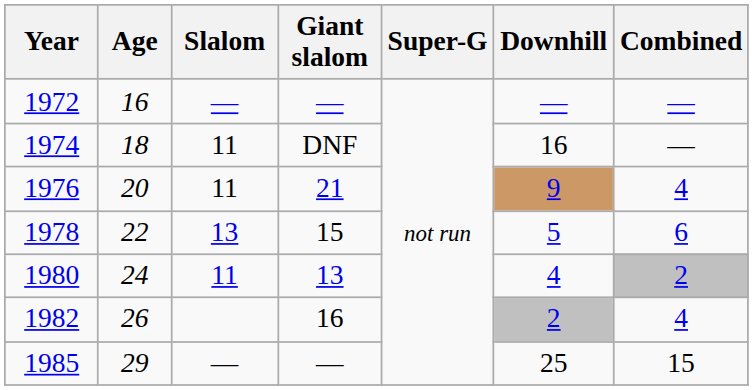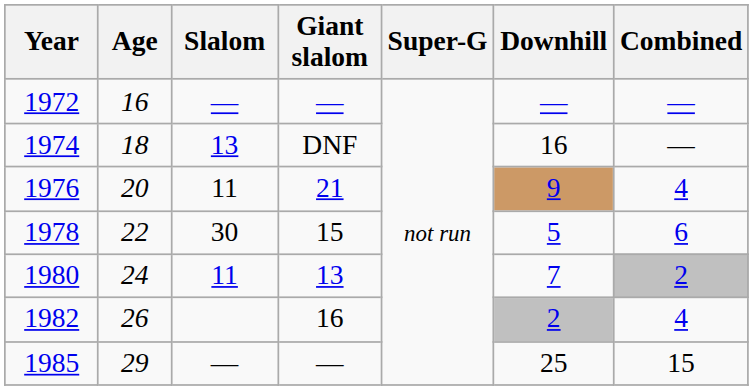1974 | Slalom: 11 -> 13
1978 | Slalom: 13 -> 30
1980 | Downhill: 4 -> 7
